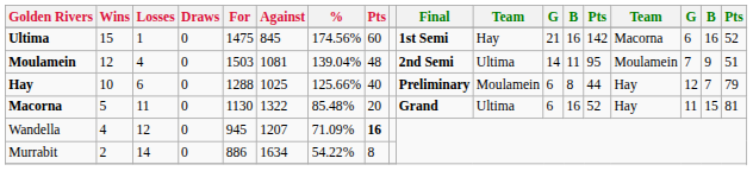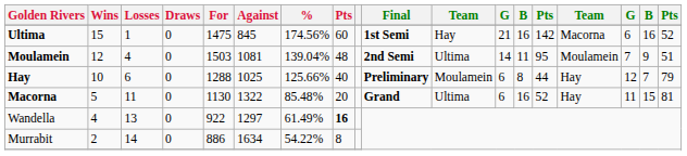Wandella | Losses: 12 -> 13
Wandella | For: 945 -> 922
Wandella | Against: 1207 -> 1297
Wandella | %: 71.09% -> 61.49%
